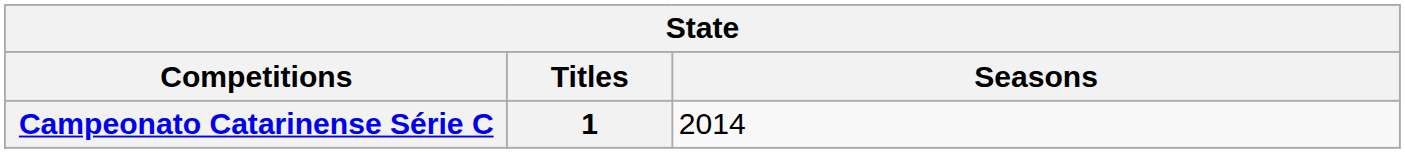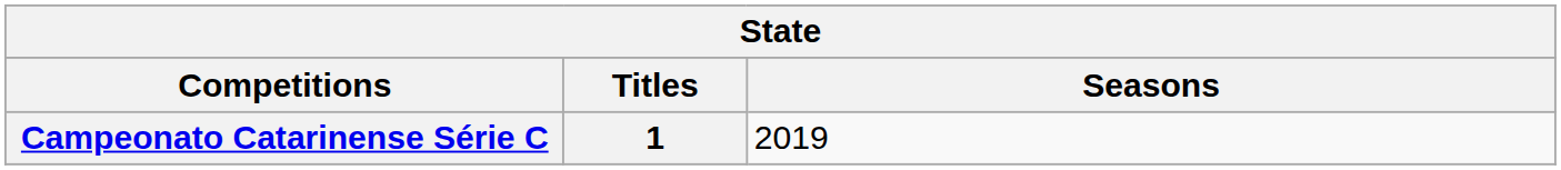Campeonato Catarinense Série C | Seasons: 2014 -> 2019
